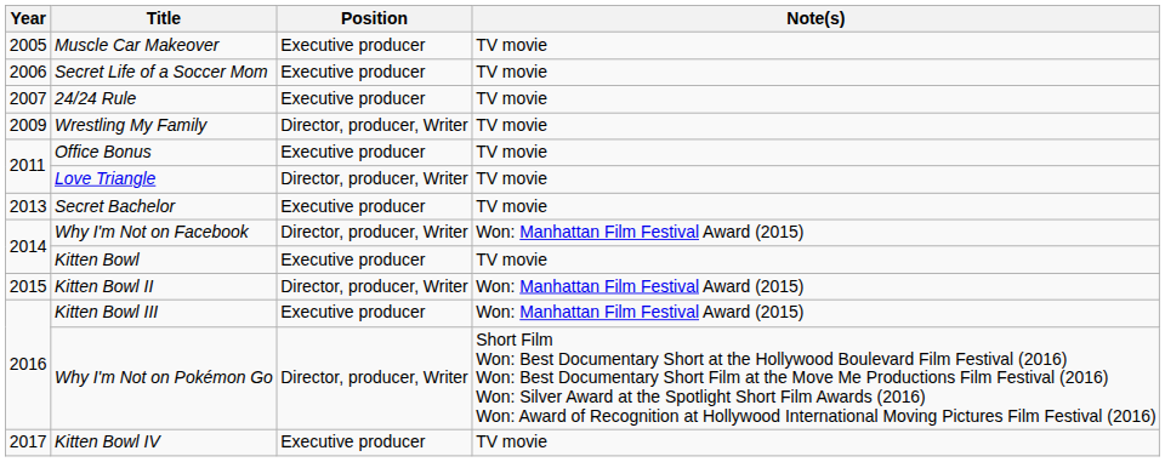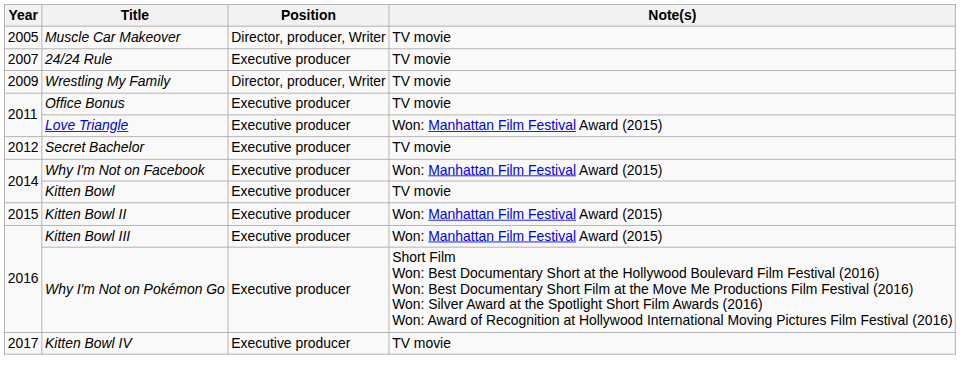Muscle Car Makeover | Position: Executive producer -> Director, producer, Writer
- row: 2006 | Secret Life of a Soccer Mom | Executive producer | TV movie
Love Triangle | Position: Director, producer, Writer -> Executive producer
Love Triangle | Note(s): TV movie -> Won: Manhattan Film Festival Award (2015)
Secret Bachelor | Year: 2013 -> 2012
Why I'm Not on Facebook | Position: Director, producer, Writer -> Executive producer
Kitten Bowl II | Position: Director, producer, Writer -> Executive producer
Why I'm Not on Pokémon Go | Position: Director, producer, Writer -> Executive producer
